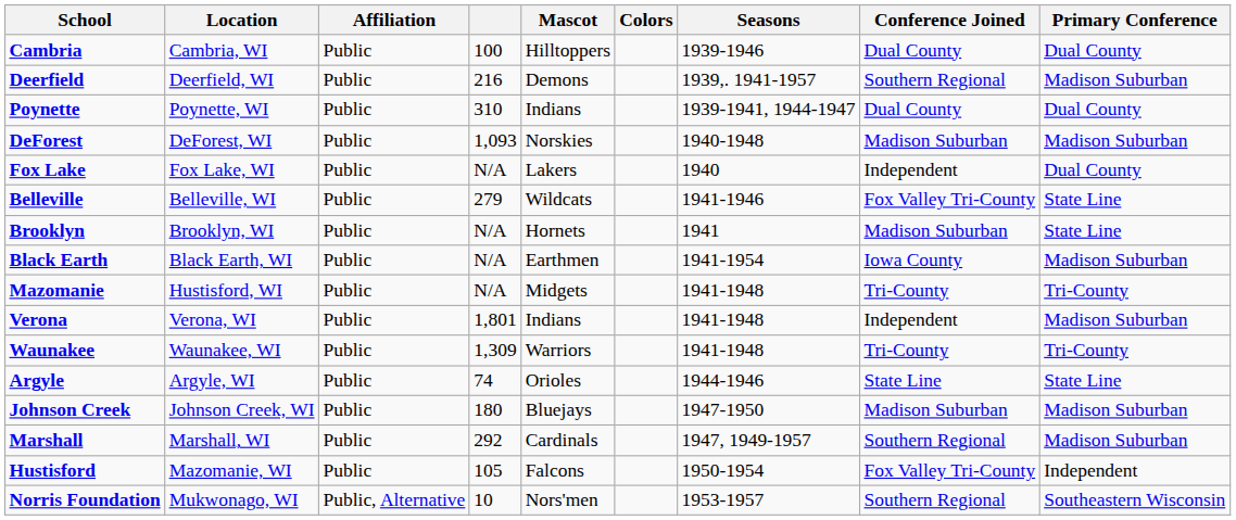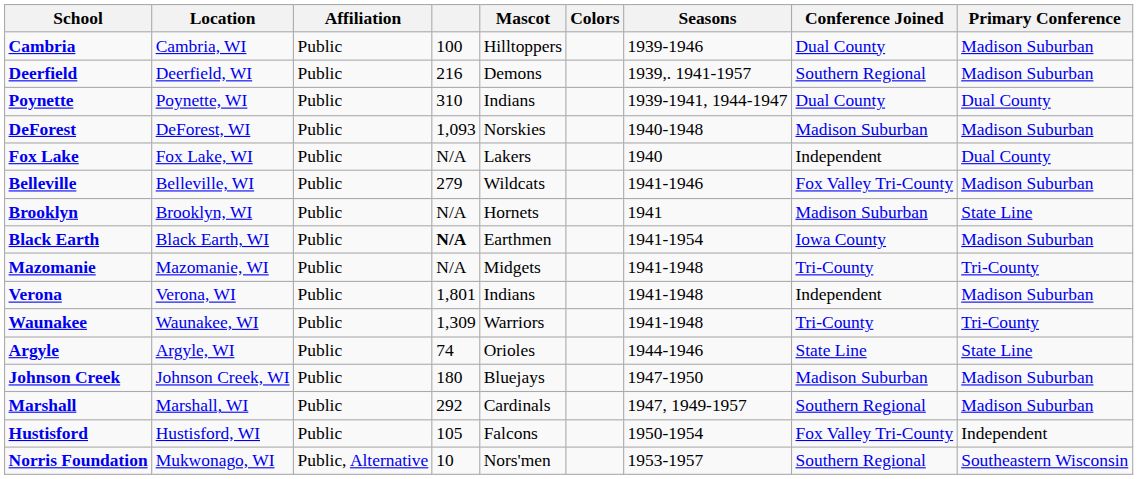Cambria | Primary Conference: Dual County -> Madison Suburban
Belleville | Primary Conference: State Line -> Madison Suburban
Black Earth | column 4: normal -> bold
Mazomanie | Location: Hustisford, WI -> Mazomanie, WI
Hustisford | Location: Mazomanie, WI -> Hustisford, WI
